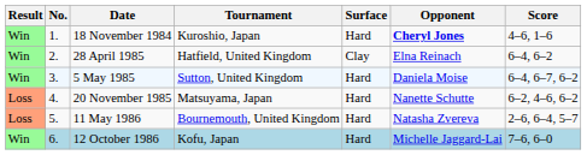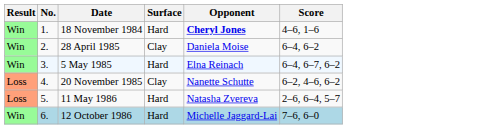- column: Tournament | Kuroshio, Japan | Hatfield, United Kingdom | Sutton, United Kingdom | Matsuyama, Japan | Bournemouth, United Kingdom | Kofu, Japan
28 April 1985 | Opponent: Elna Reinach -> Daniela Moise
5 May 1985 | Opponent: Daniela Moise -> Elna Reinach
20 November 1985 | Surface: Hard -> Clay
